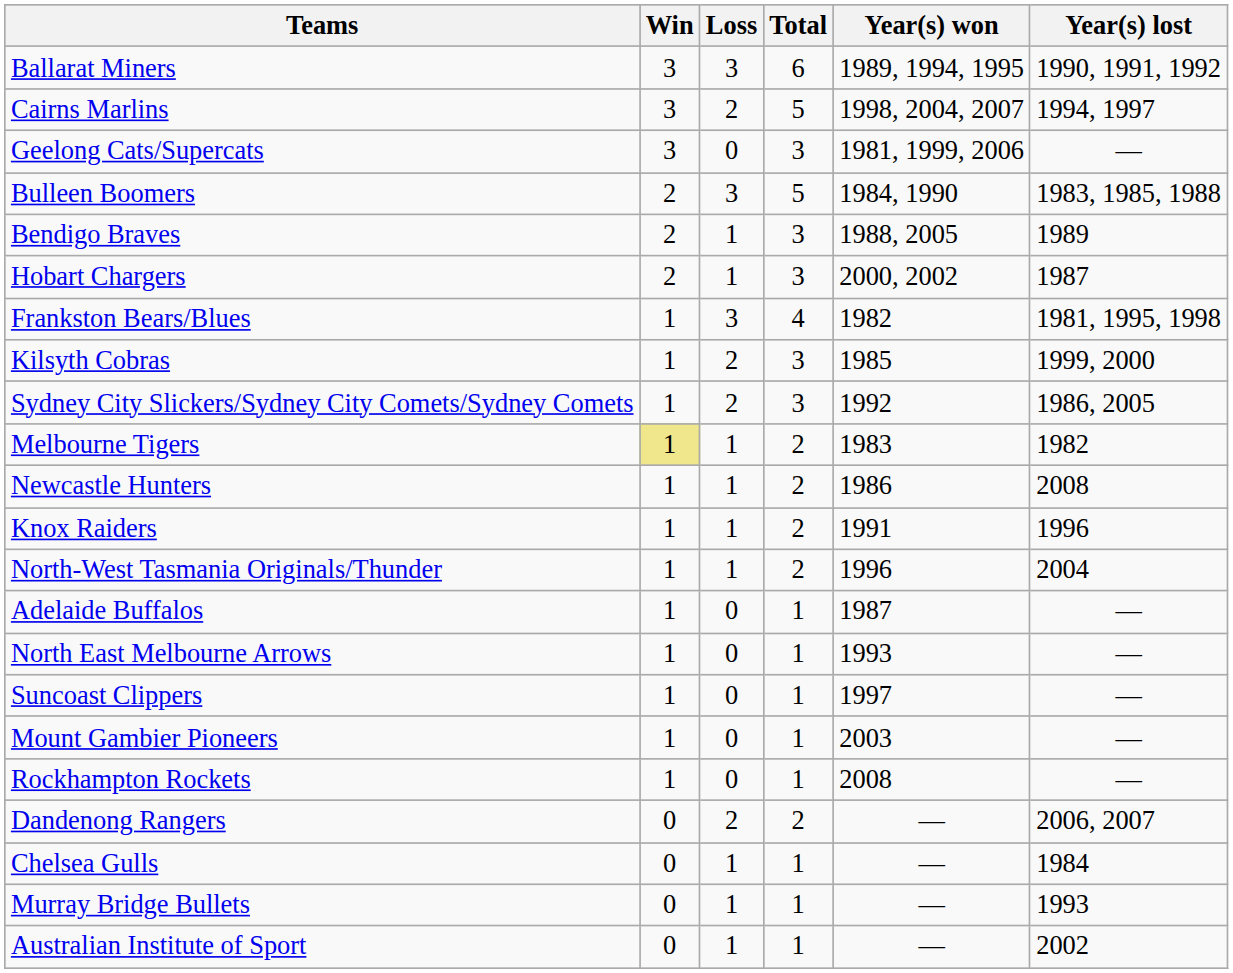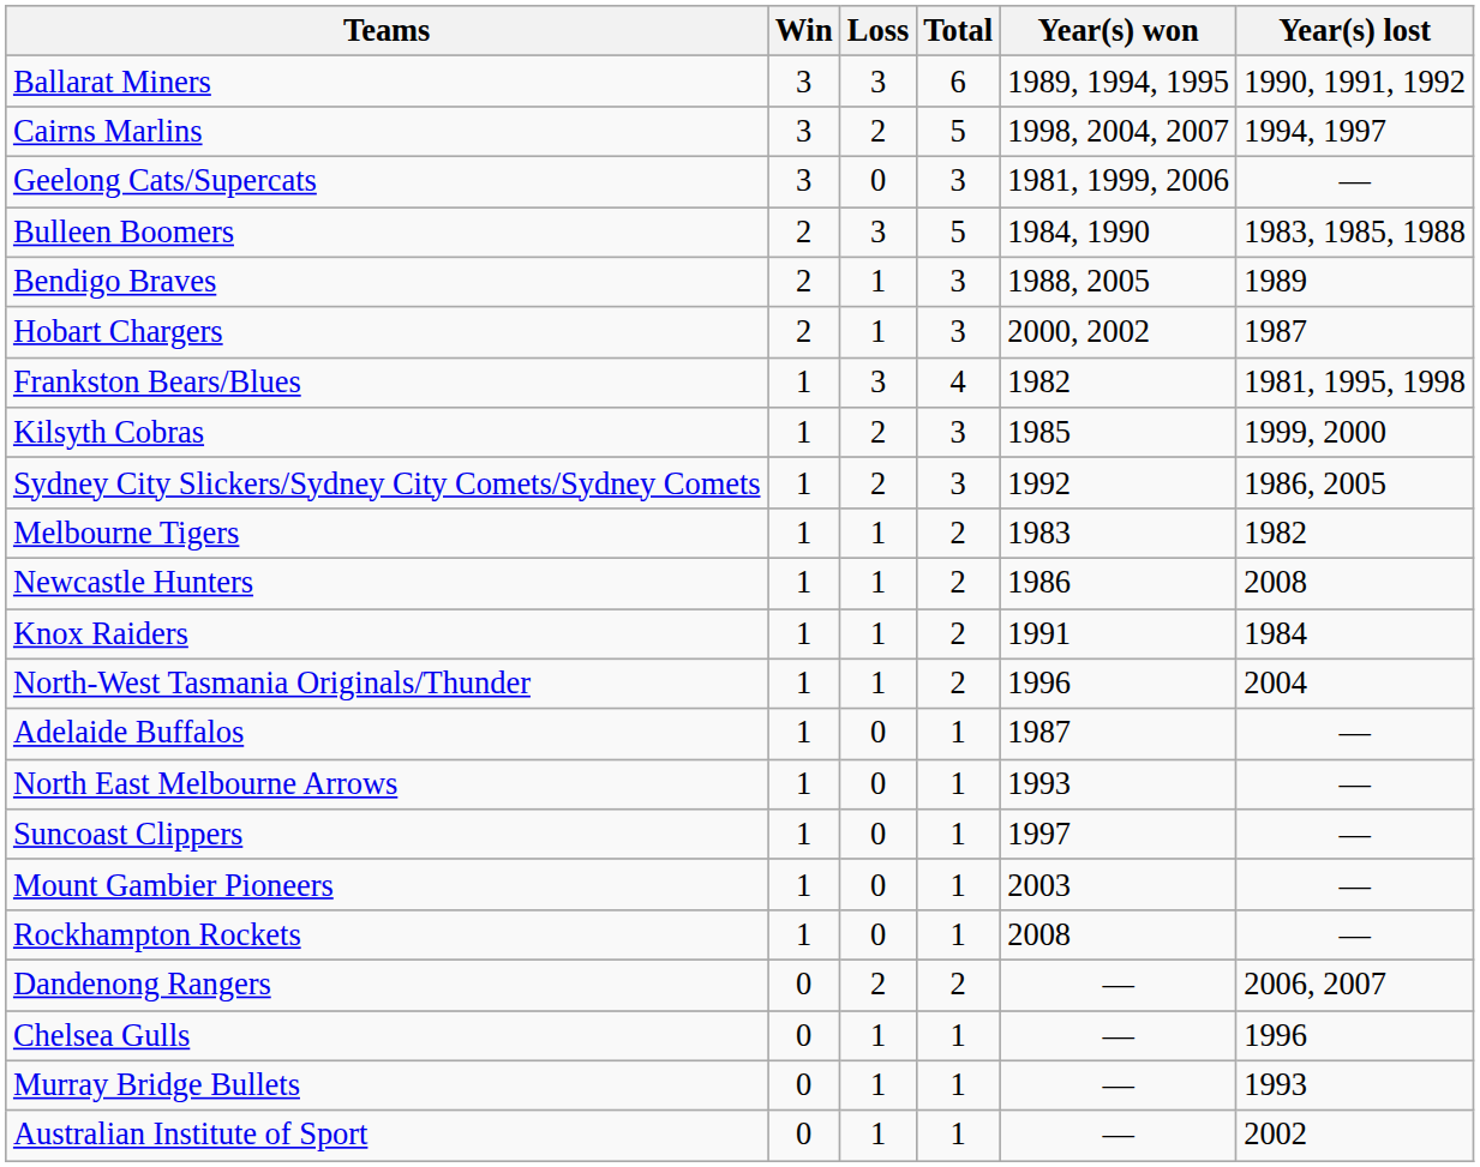Melbourne Tigers | Win: khaki background -> no background
Knox Raiders | Year(s) lost: 1996 -> 1984
Chelsea Gulls | Year(s) lost: 1984 -> 1996
